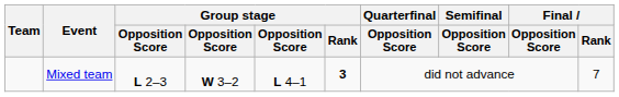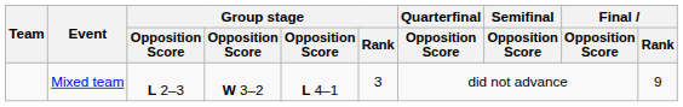Mixed team | Group stage / Rank: bold -> normal
Mixed team | Final / Rank: 7 -> 9
